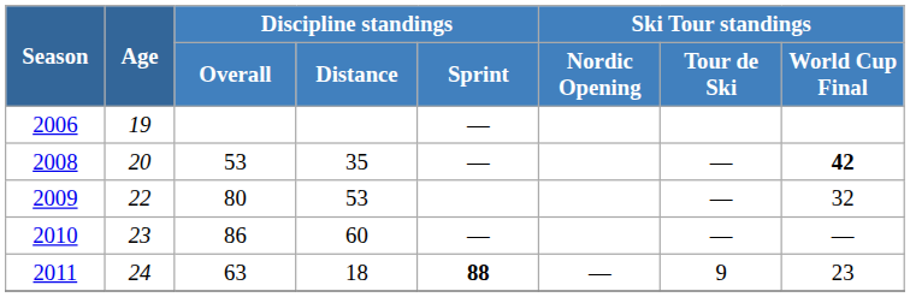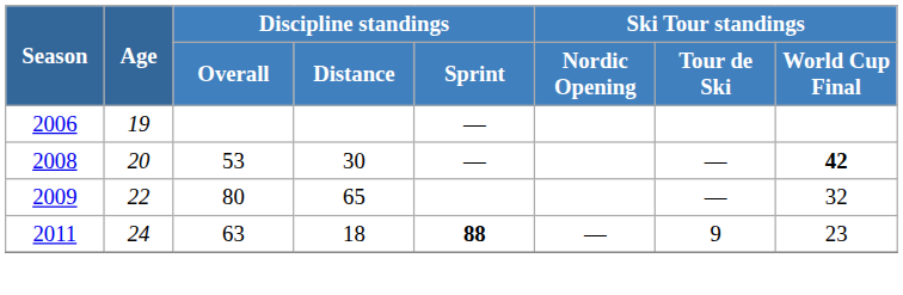2008 | Discipline standings / Distance: 35 -> 30
2009 | Discipline standings / Distance: 53 -> 65
- row: 2010 | 23 | 86 | 60 | — | — | —
